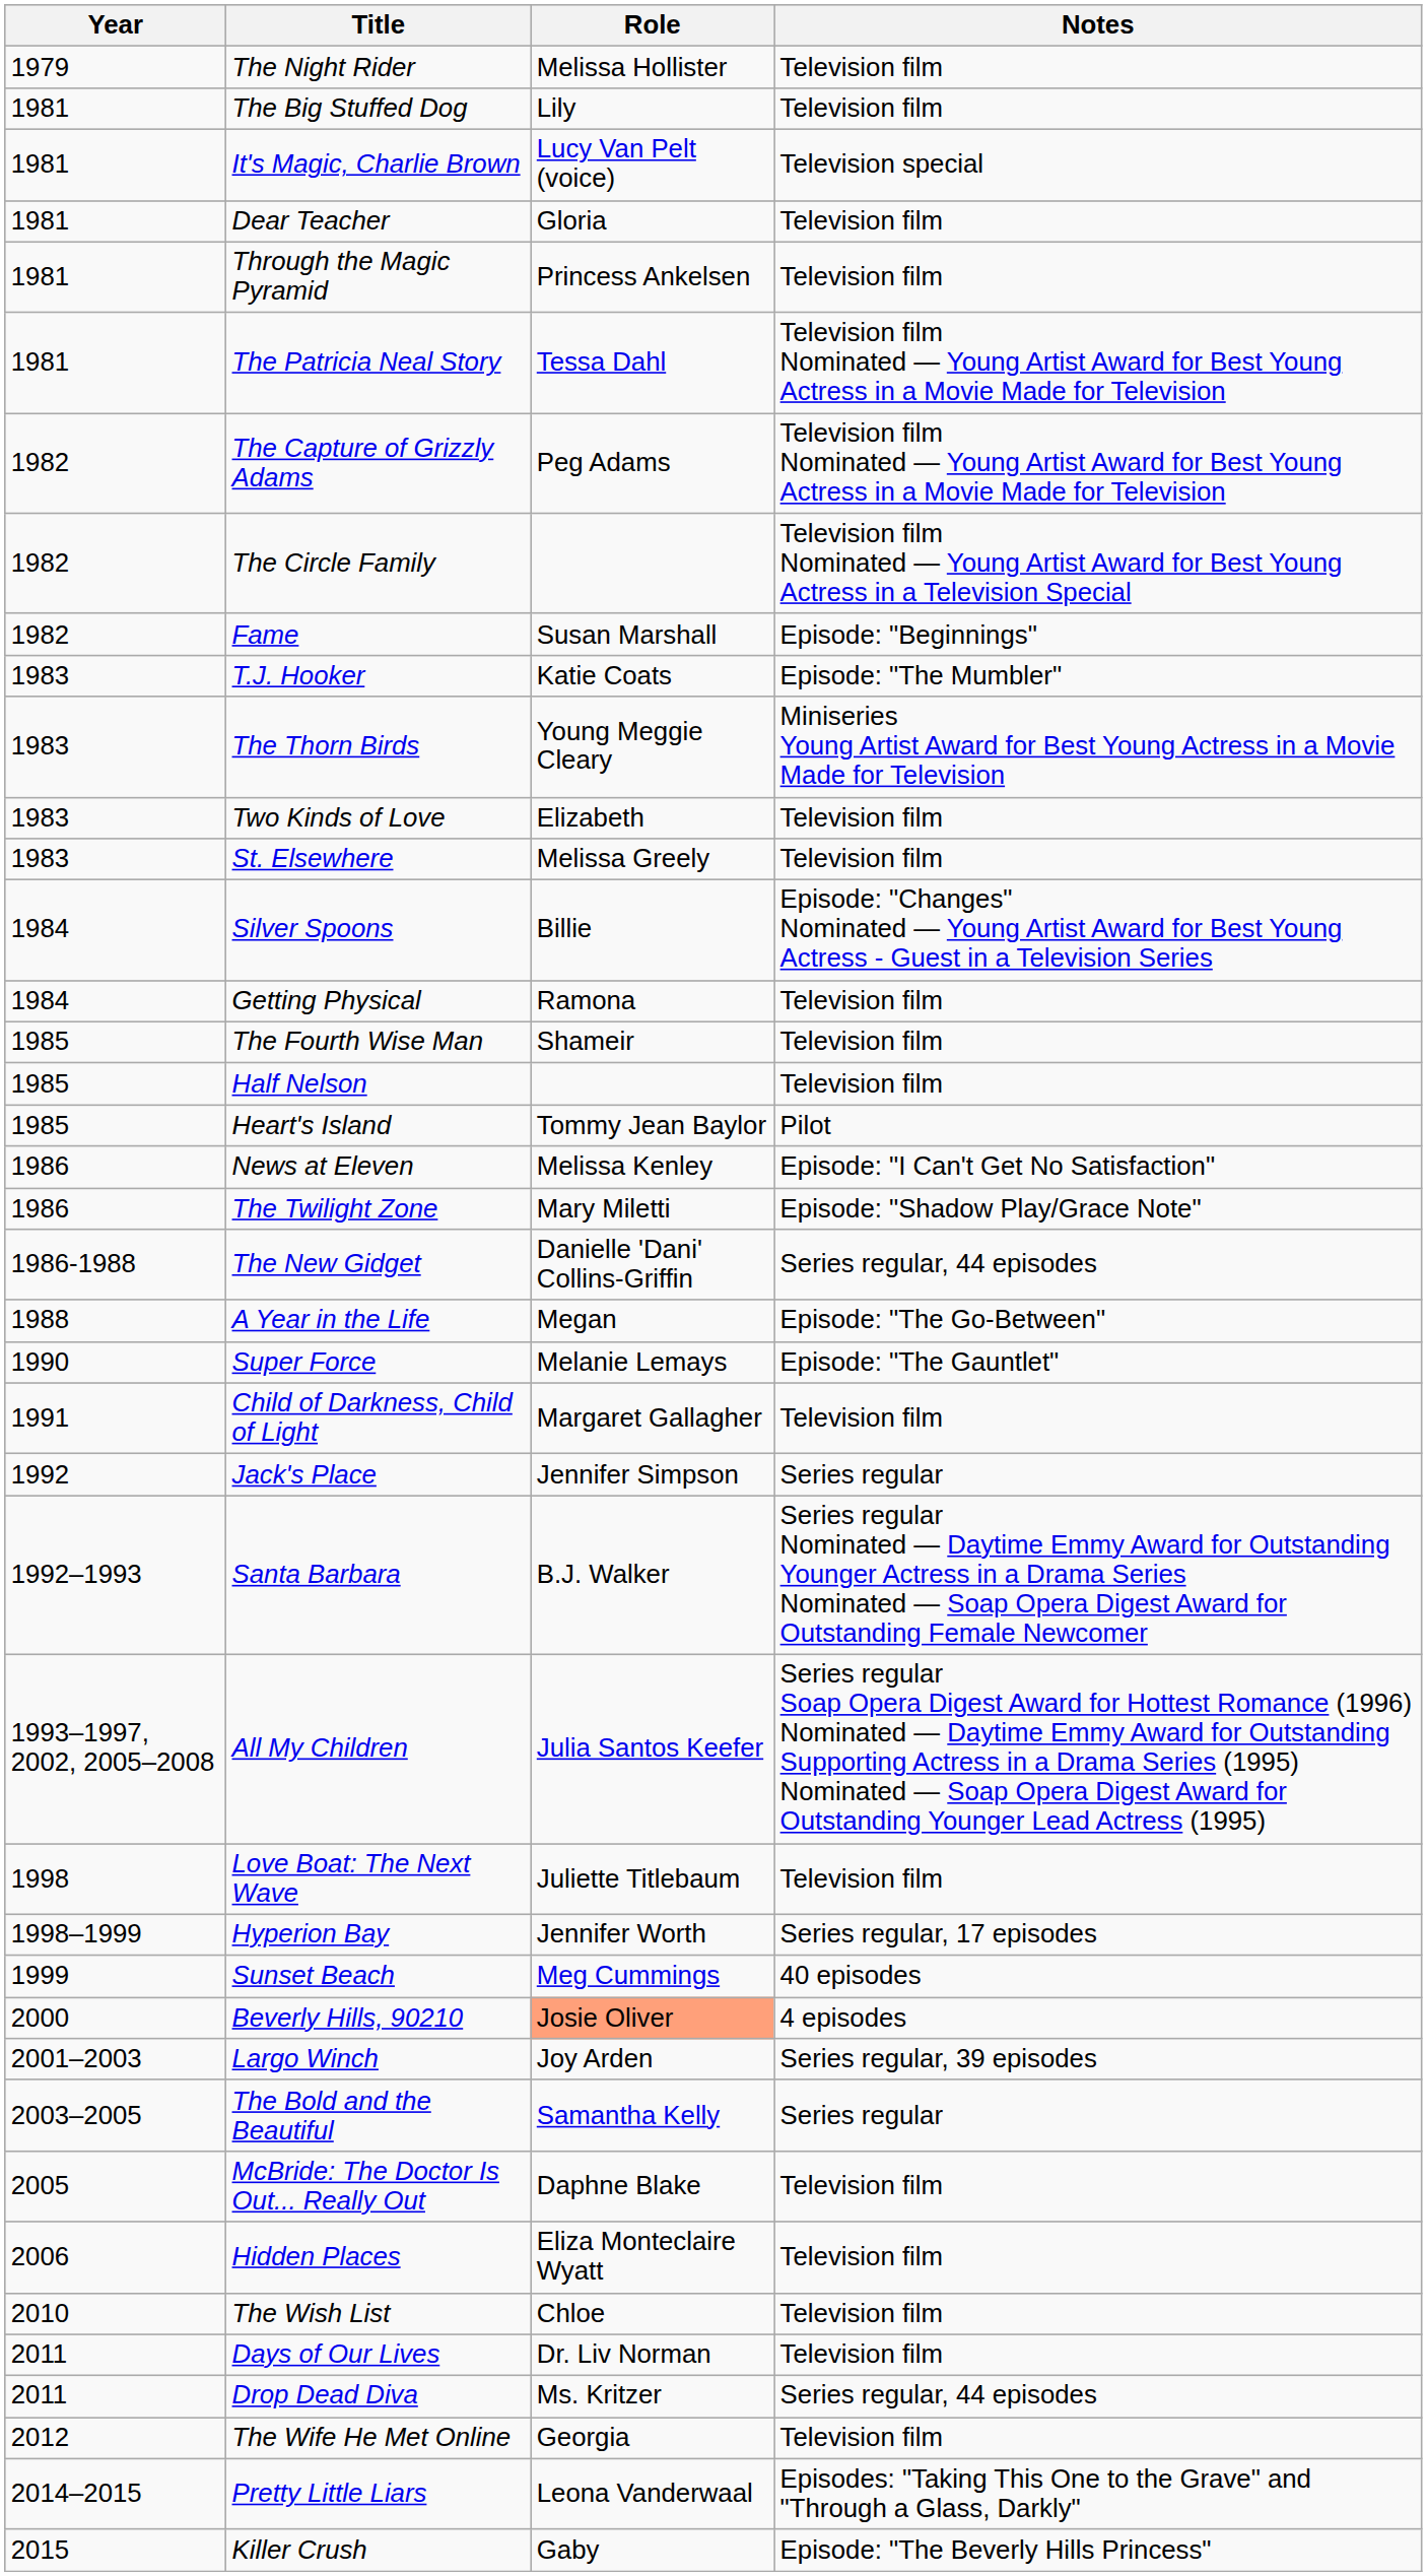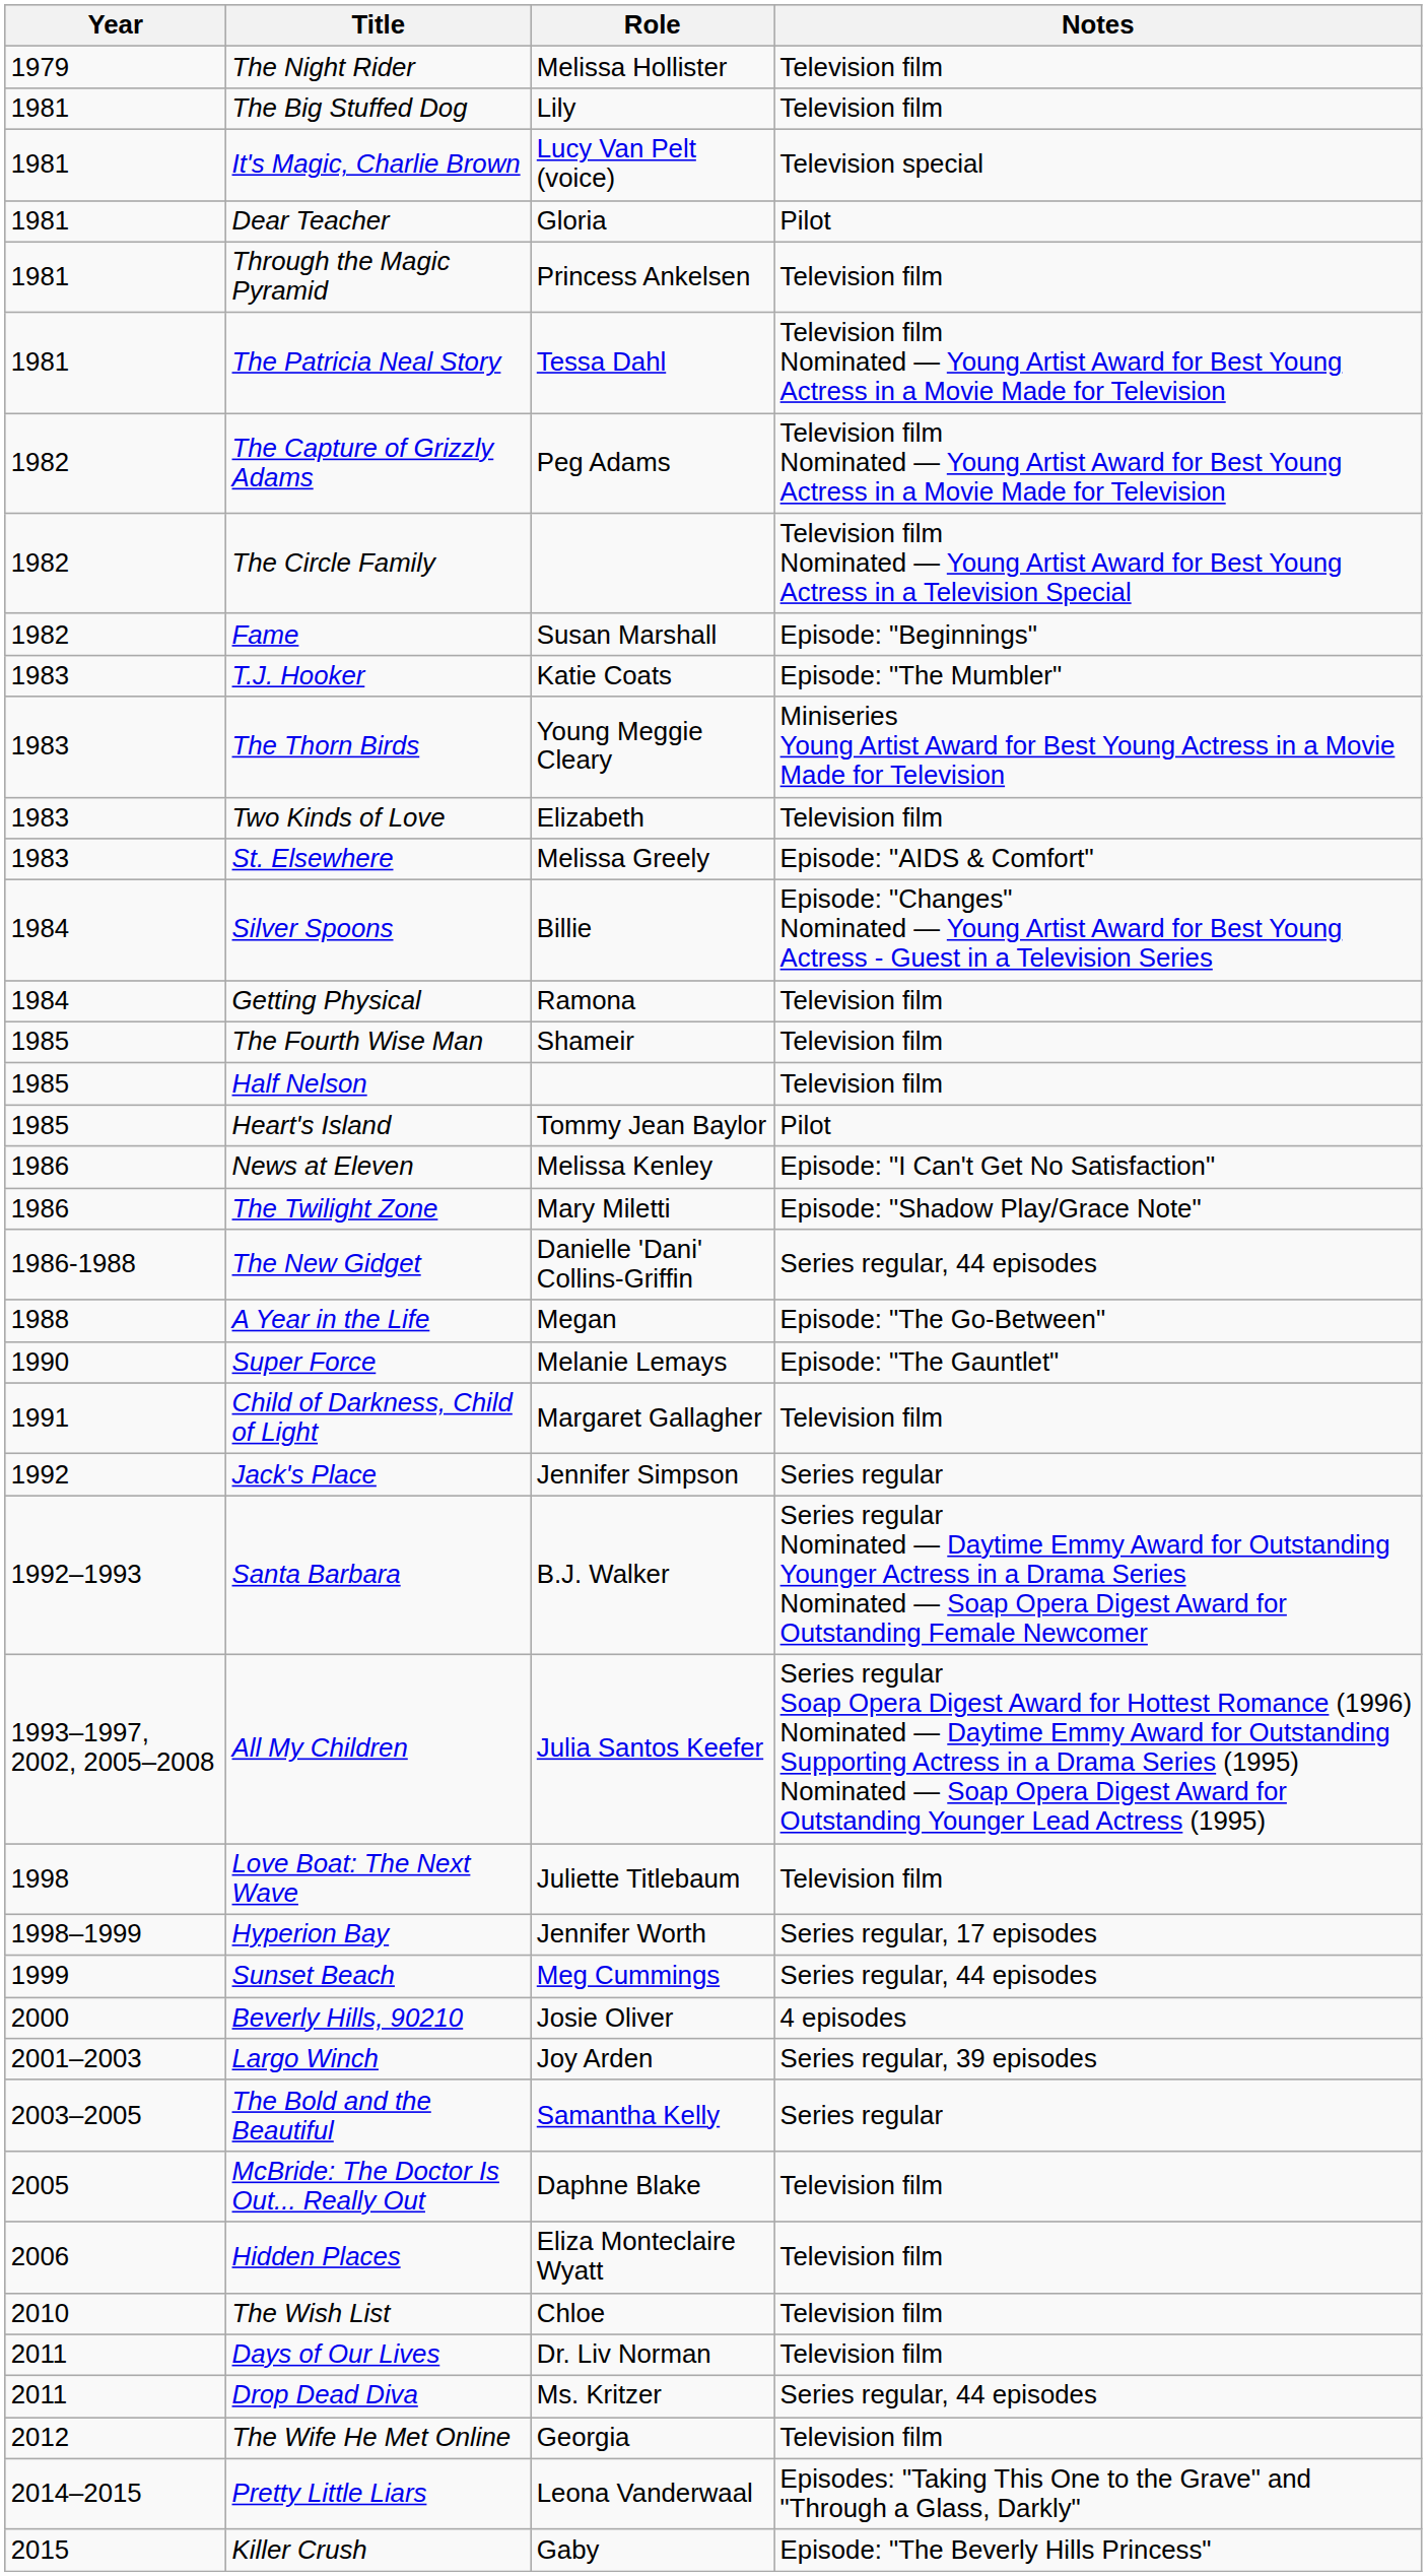Dear Teacher | Notes: Television film -> Pilot
St. Elsewhere | Notes: Television film -> Episode: "AIDS & Comfort"
Sunset Beach | Notes: 40 episodes -> Series regular, 44 episodes
Beverly Hills, 90210 | Role: lightsalmon background -> no background
